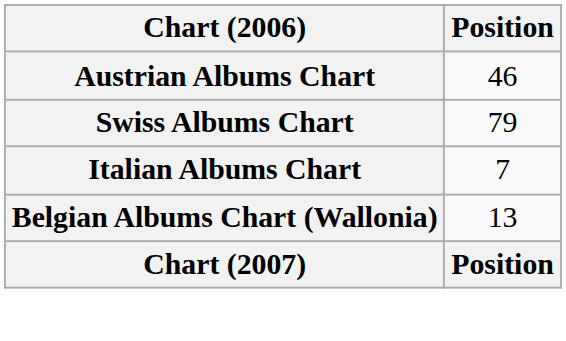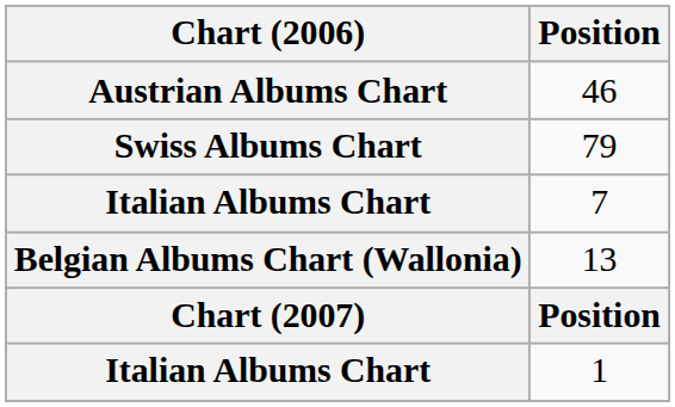+ row: Italian Albums Chart | 1
